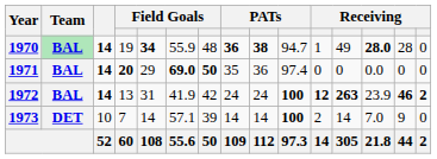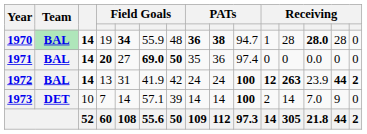1970 | column 12: 49 -> 28
1971 | column 5: 29 -> 27
1972 | column 14: 46 -> 44
